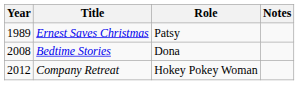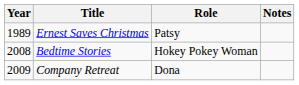Bedtime Stories | Role: Dona -> Hokey Pokey Woman
Company Retreat | Year: 2012 -> 2009
Company Retreat | Role: Hokey Pokey Woman -> Dona
